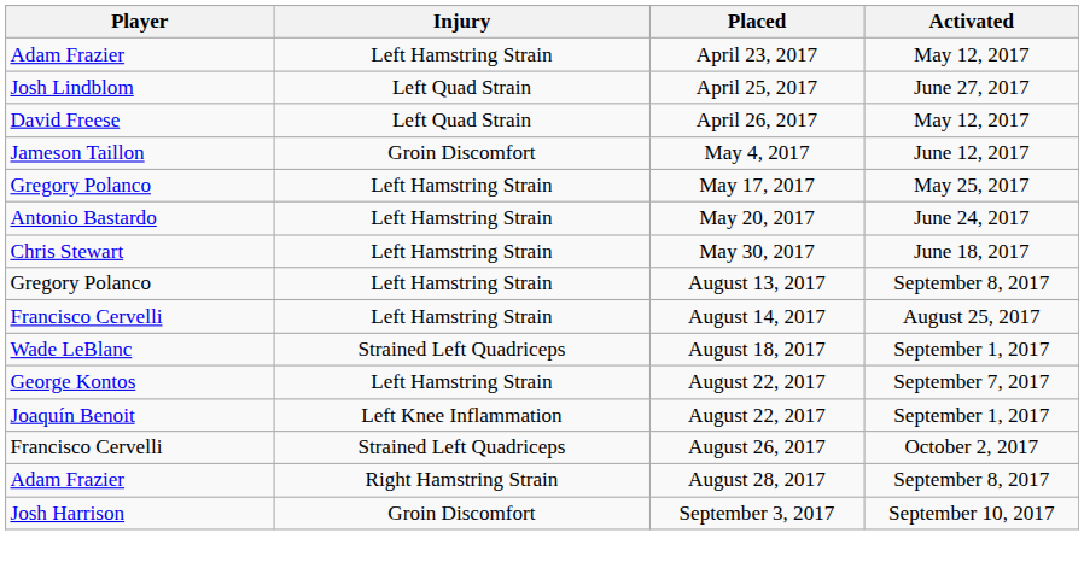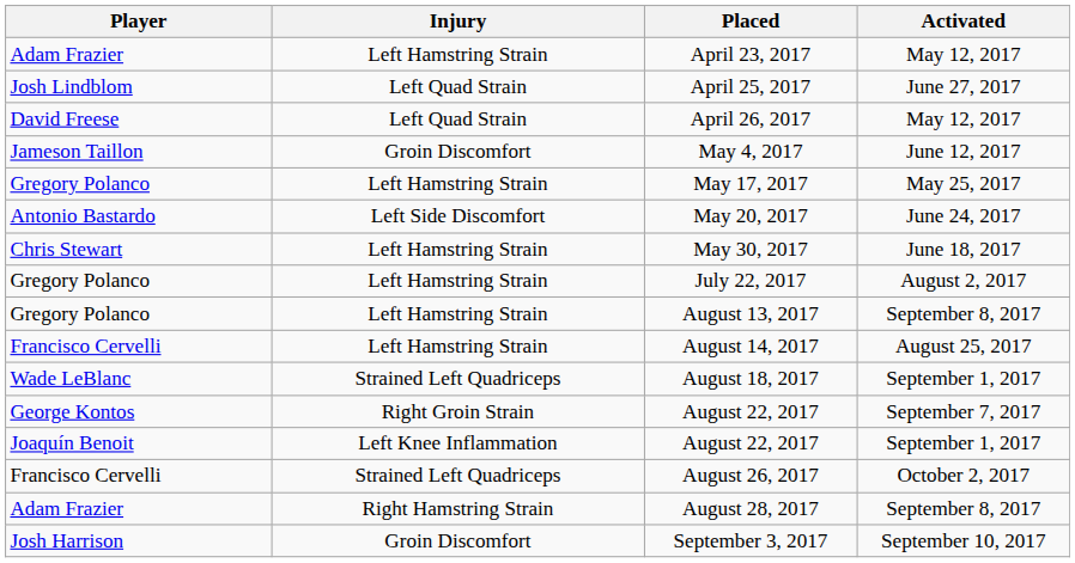May 20, 2017 | Injury: Left Hamstring Strain -> Left Side Discomfort
+ row: Gregory Polanco | Left Hamstring Strain | July 22, 2017 | August 2, 2017
August 22, 2017 / September 7, 2017 | Injury: Left Hamstring Strain -> Right Groin Strain
